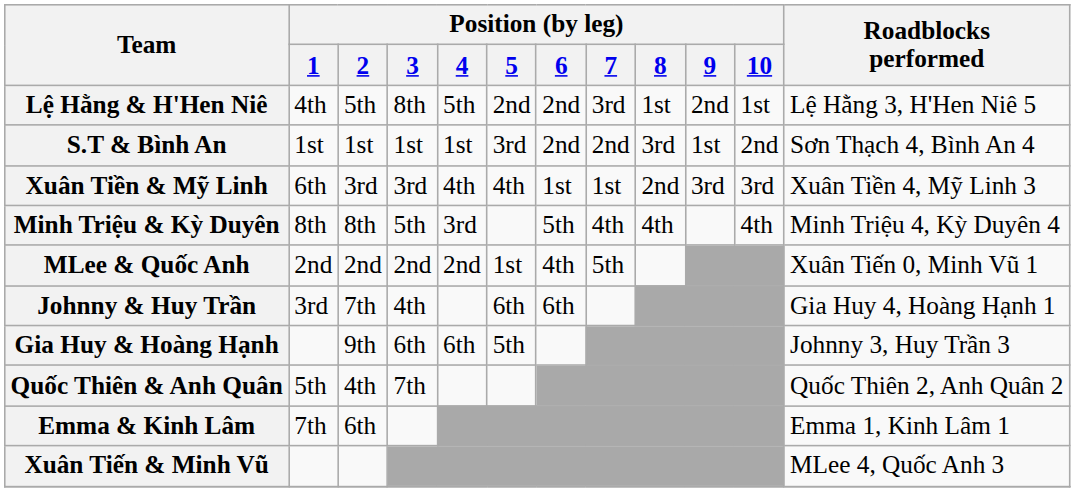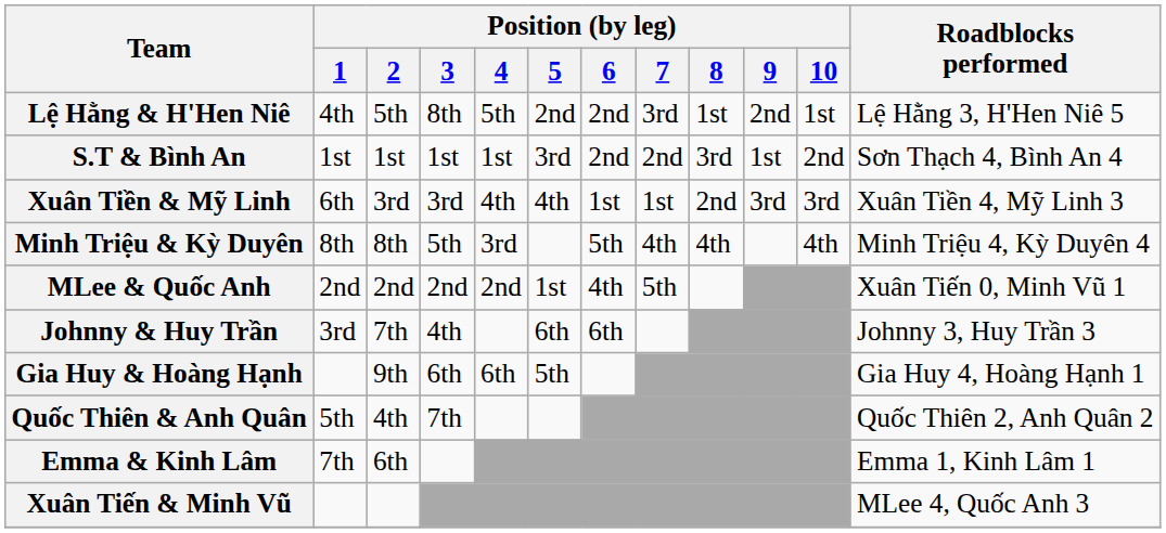Johnny & Huy Trần | Roadblocks performed: Gia Huy 4, Hoàng Hạnh 1 -> Johnny 3, Huy Trần 3
Gia Huy & Hoàng Hạnh | Roadblocks performed: Johnny 3, Huy Trần 3 -> Gia Huy 4, Hoàng Hạnh 1
